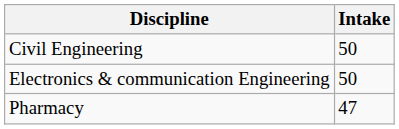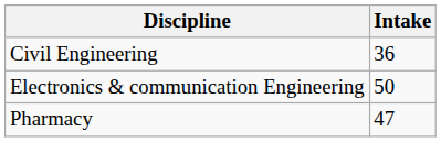Civil Engineering | Intake: 50 -> 36
